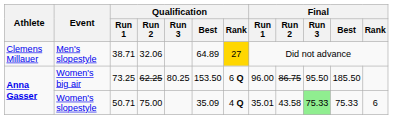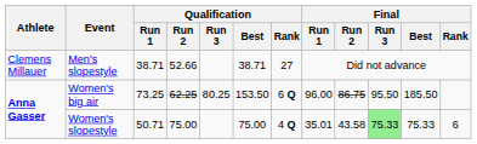Men's slopestyle | Qualification / Run 2: 32.06 -> 52.66
Men's slopestyle | Qualification / Best: 64.89 -> 38.71
Men's slopestyle | Qualification / Rank: gold background -> no background
Women's slopestyle | Qualification / Best: 35.09 -> 75.00
